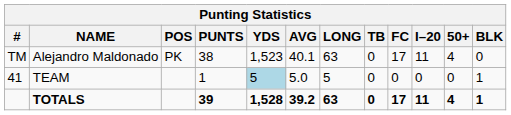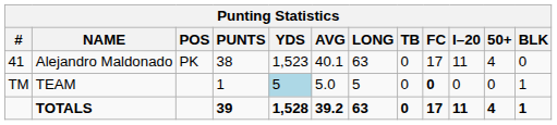Alejandro Maldonado | #: TM -> 41
TEAM | #: 41 -> TM
TEAM | FC: normal -> bold
